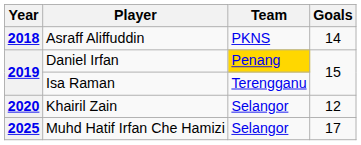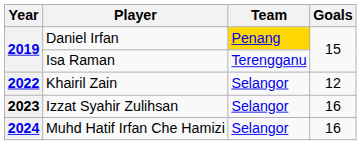- row: 2018 | Asraff Aliffuddin | PKNS | 14
Khairil Zain | Year: 2020 -> 2022
+ row: 2023 | Izzat Syahir Zulihsan | Selangor | 16
Muhd Hatif Irfan Che Hamizi | Year: 2025 -> 2024
Muhd Hatif Irfan Che Hamizi | Goals: 17 -> 16
